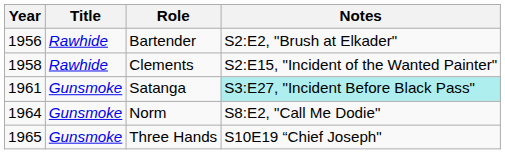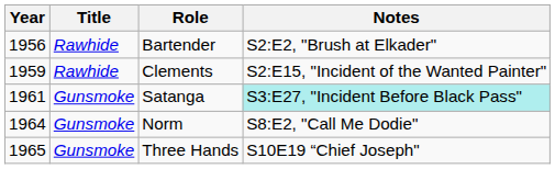Clements | Year: 1958 -> 1959
